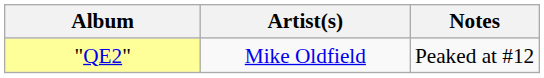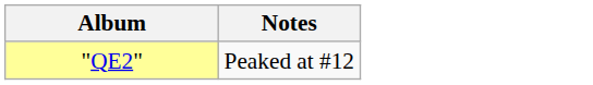- column: Artist(s) | Mike Oldfield
